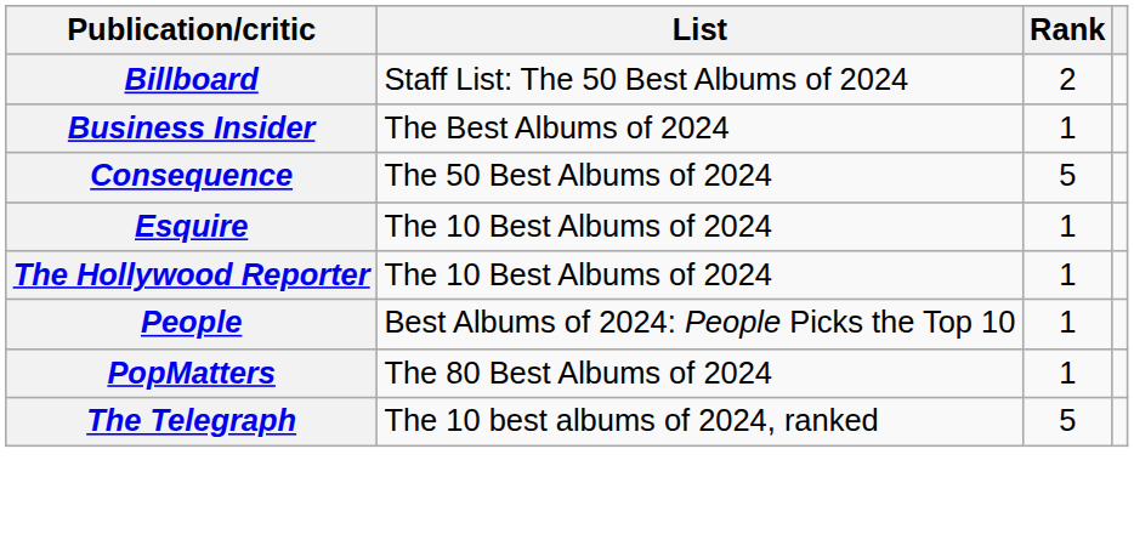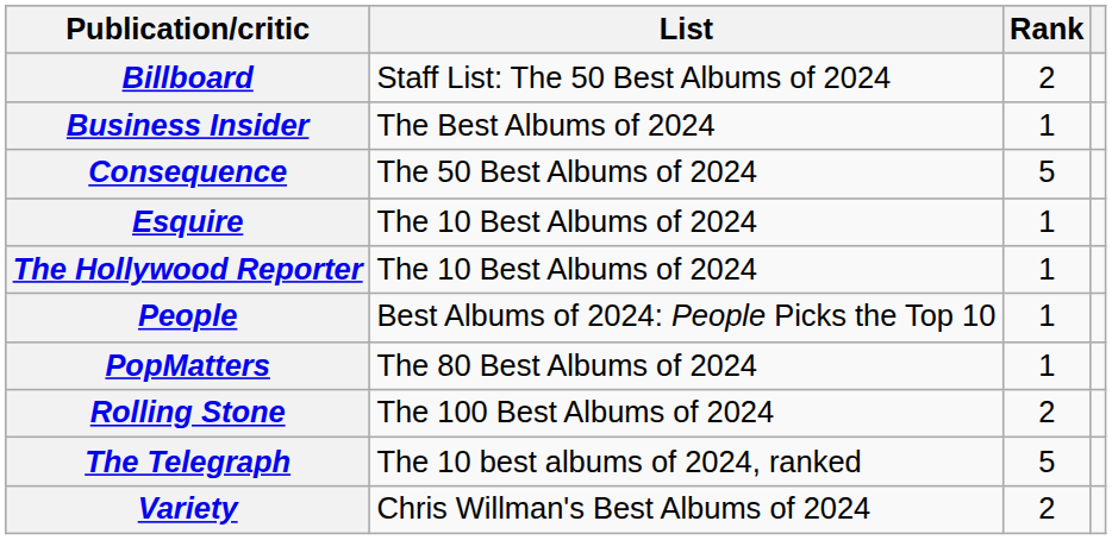+ row: Rolling Stone | The 100 Best Albums of 2024 | 2
+ row: Variety | Chris Willman's Best Albums of 2024 | 2
